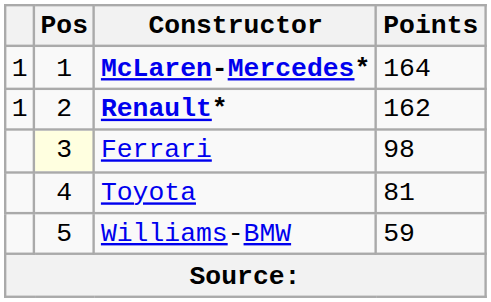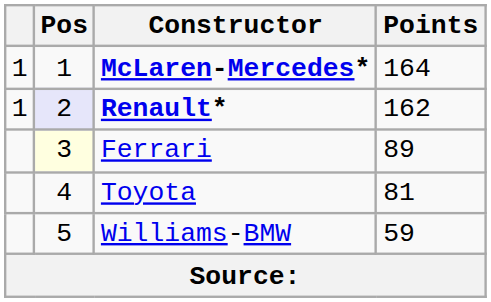Renault* | Pos: no background -> lavender background
Ferrari | Points: 98 -> 89
